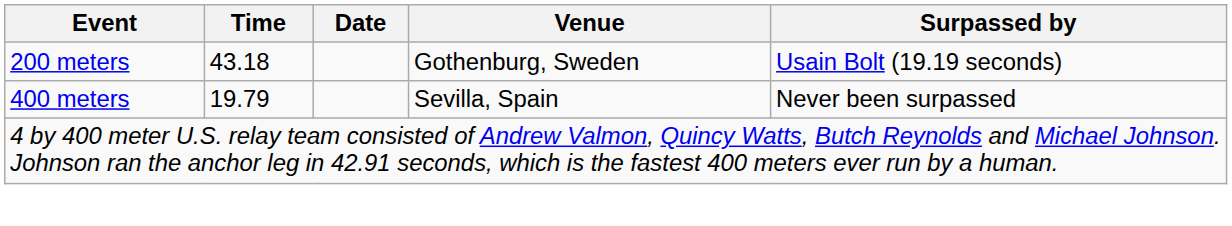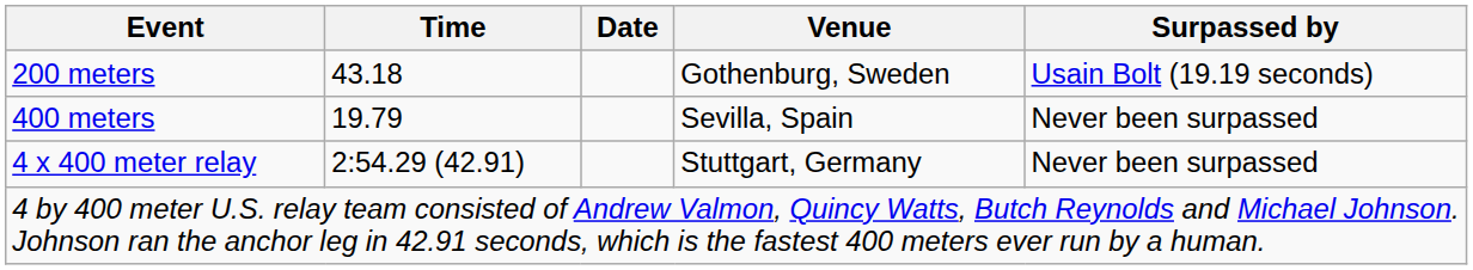+ row: 4 x 400 meter relay | 2:54.29 (42.91) | Stuttgart, Germany | Never been surpassed
